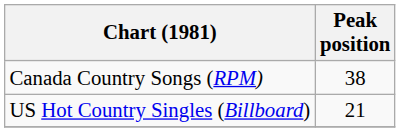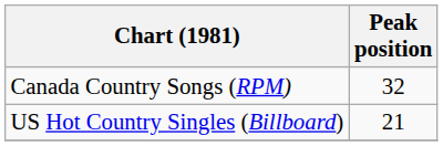Canada Country Songs (RPM) | Peak position: 38 -> 32
